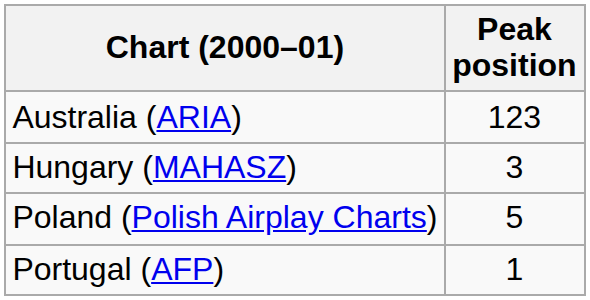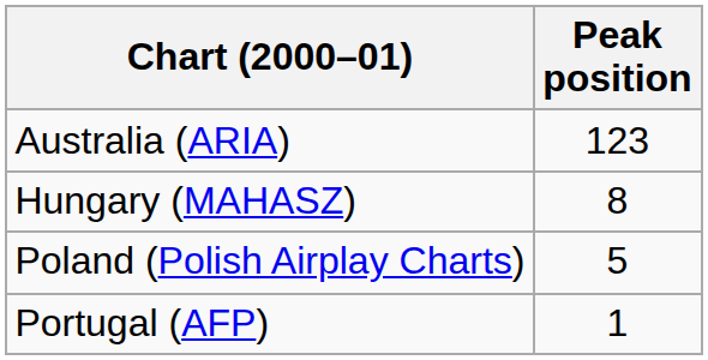Hungary (MAHASZ) | Peak position: 3 -> 8
